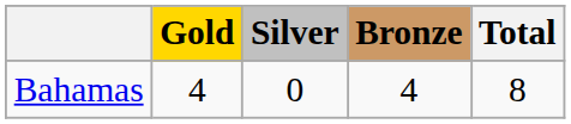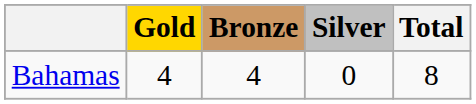columns swapped: Silver <-> Bronze
